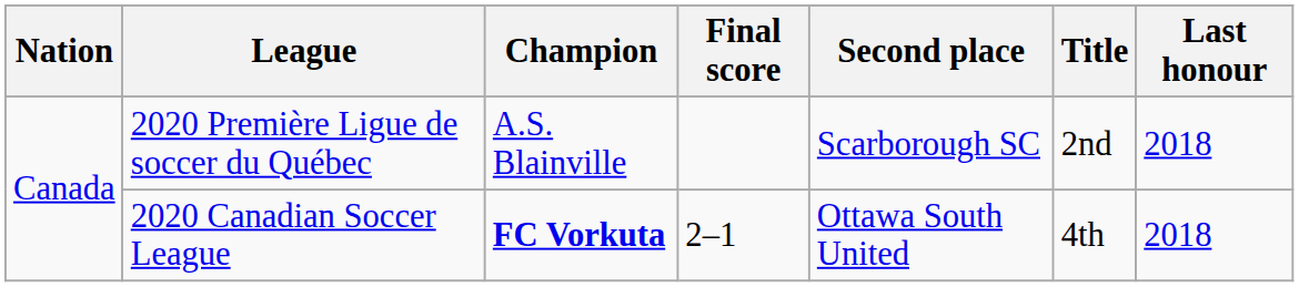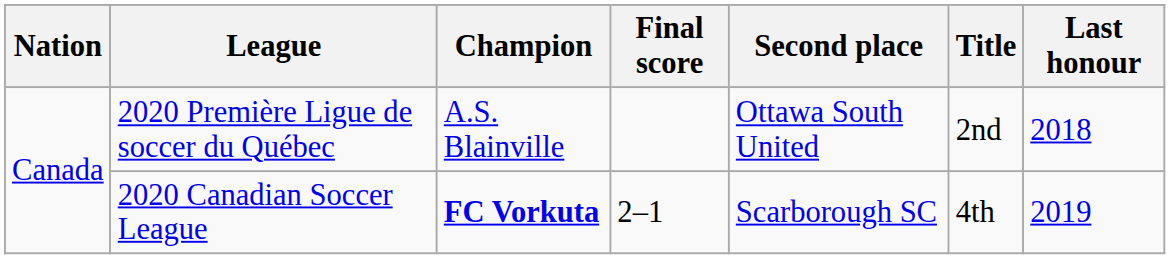2020 Première Ligue de soccer du Québec | Second place: Scarborough SC -> Ottawa South United
2020 Canadian Soccer League | Second place: Ottawa South United -> Scarborough SC
2020 Canadian Soccer League | Last honour: 2018 -> 2019
